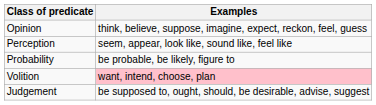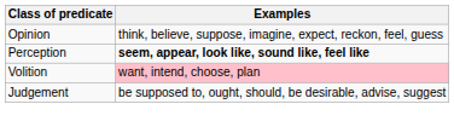Perception | Examples: normal -> bold
- row: Probability | be probable, be likely, figure to
